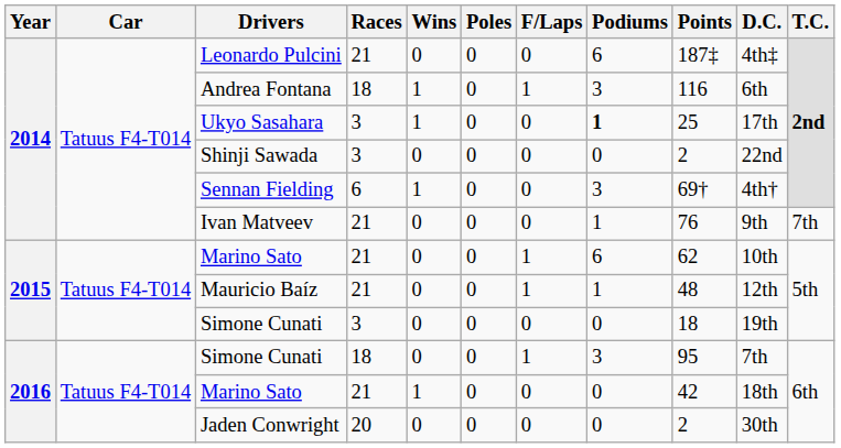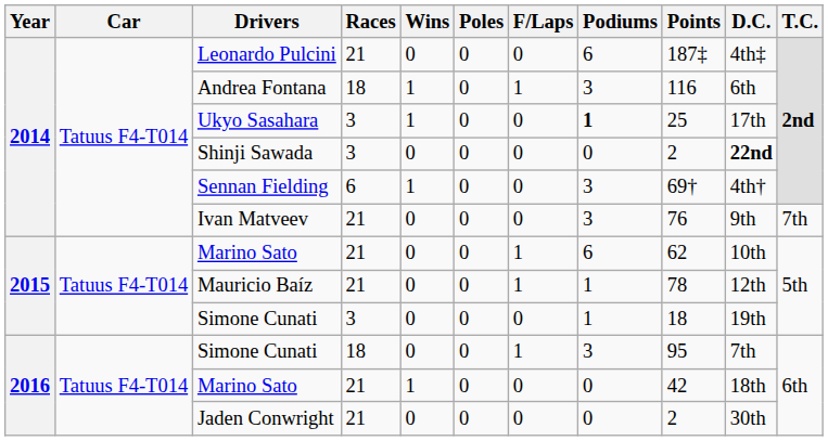Shinji Sawada | D.C.: normal -> bold
Ivan Matveev | Podiums: 1 -> 3
Mauricio Baíz | Points: 48 -> 78
2015 / Simone Cunati | Podiums: 0 -> 1
Jaden Conwright | Races: 20 -> 21
